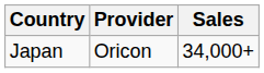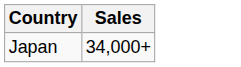- column: Provider | Oricon
